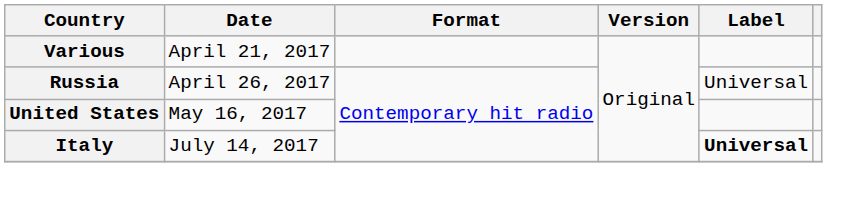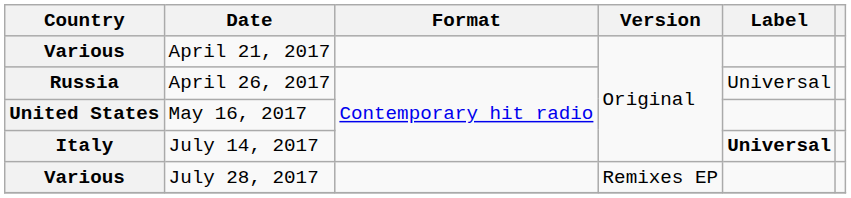+ row: Various | July 28, 2017 | Remixes EP
